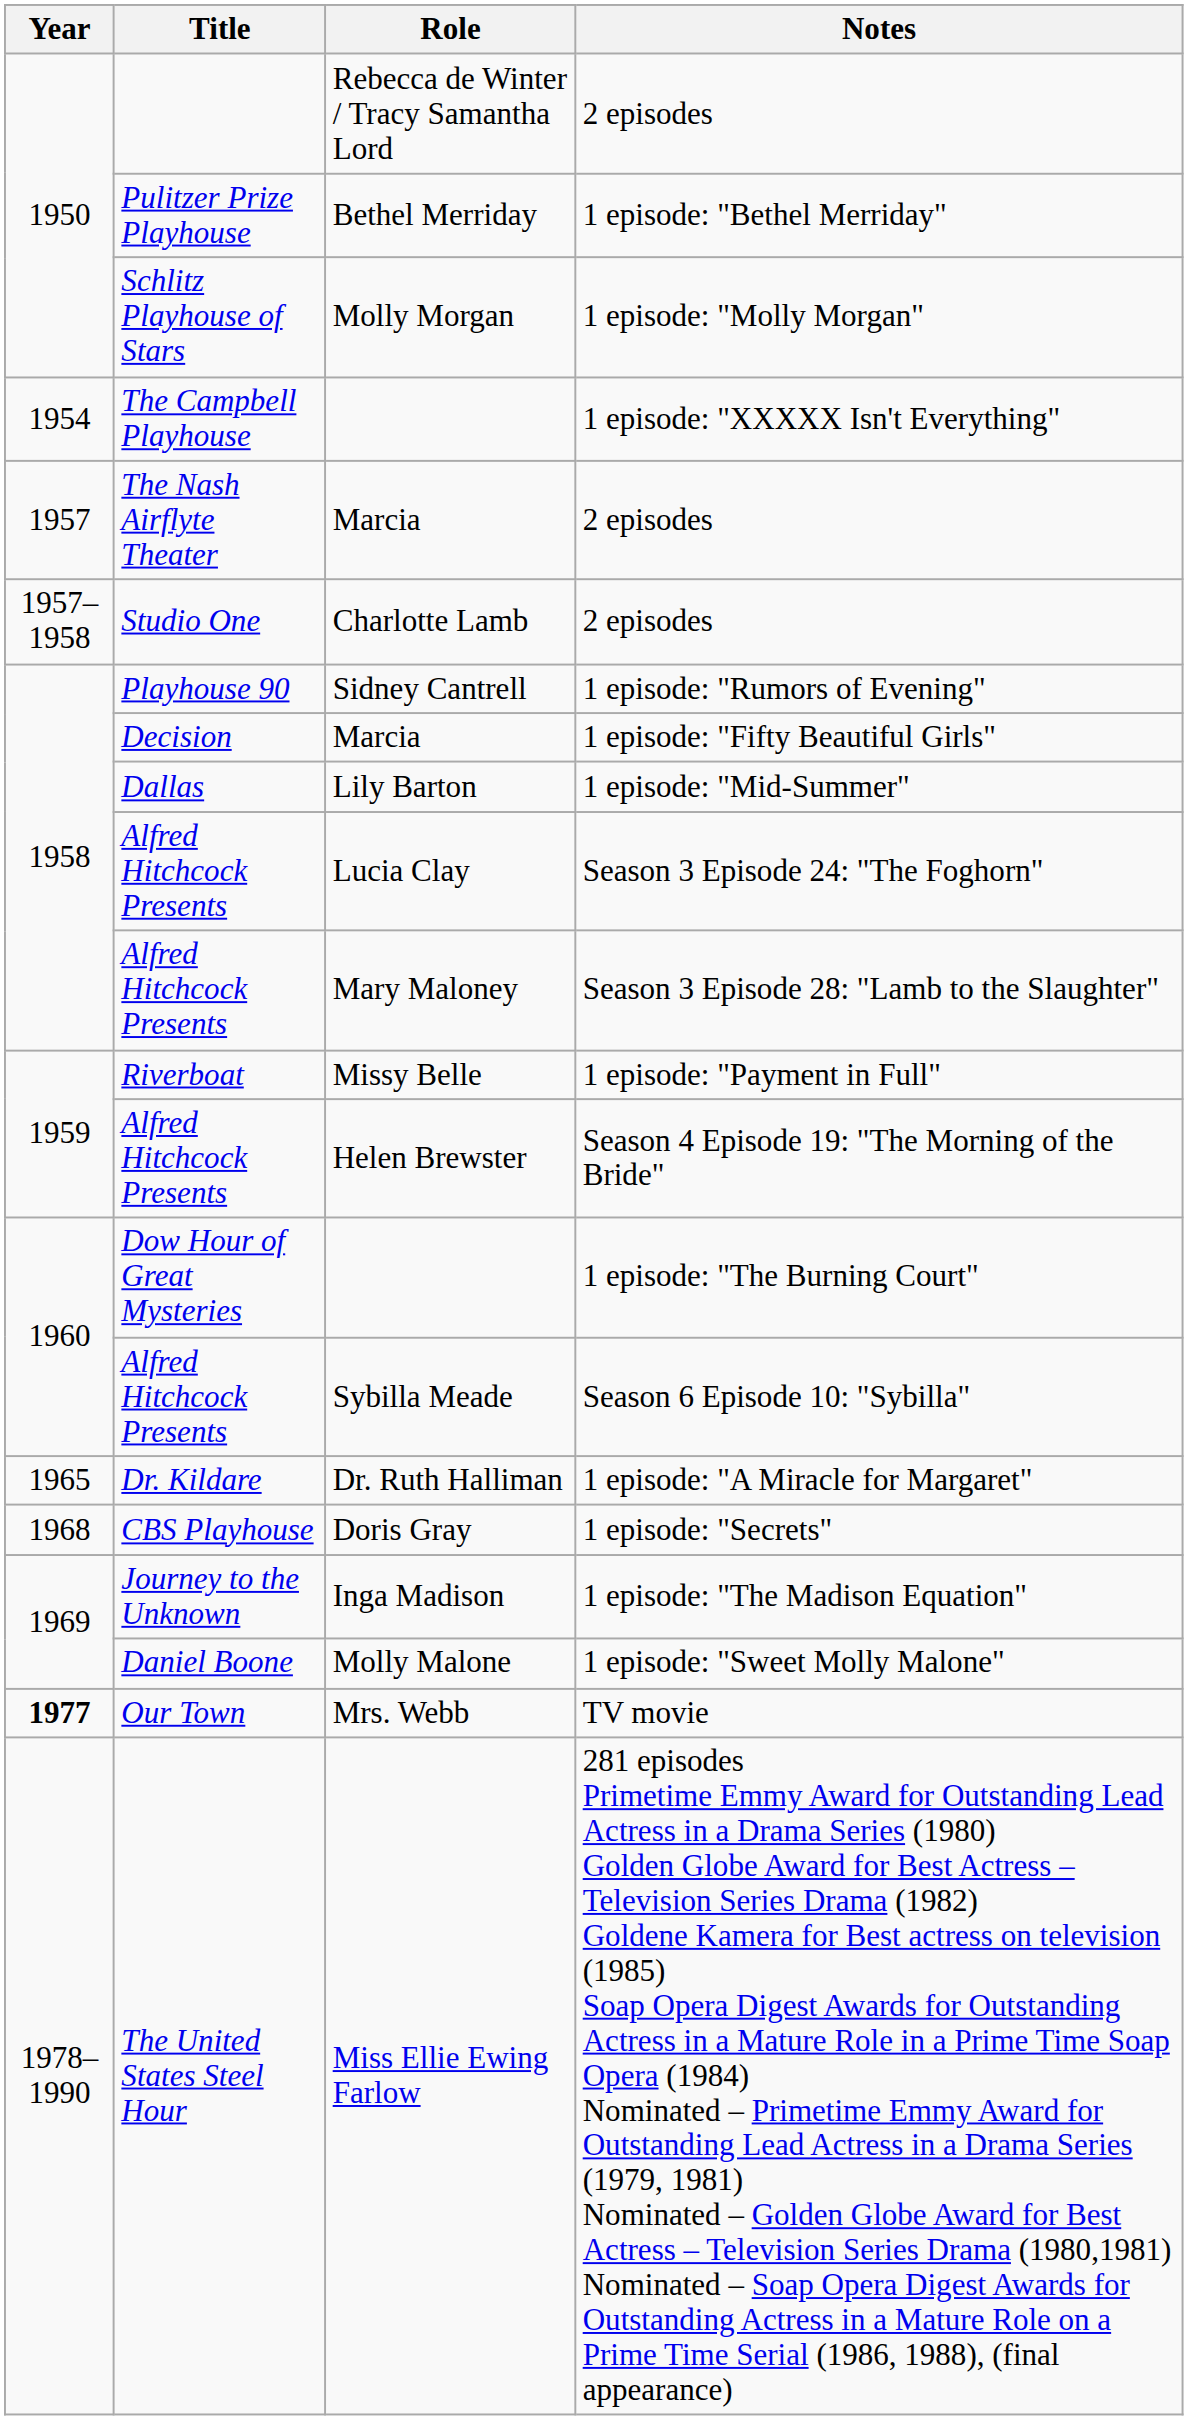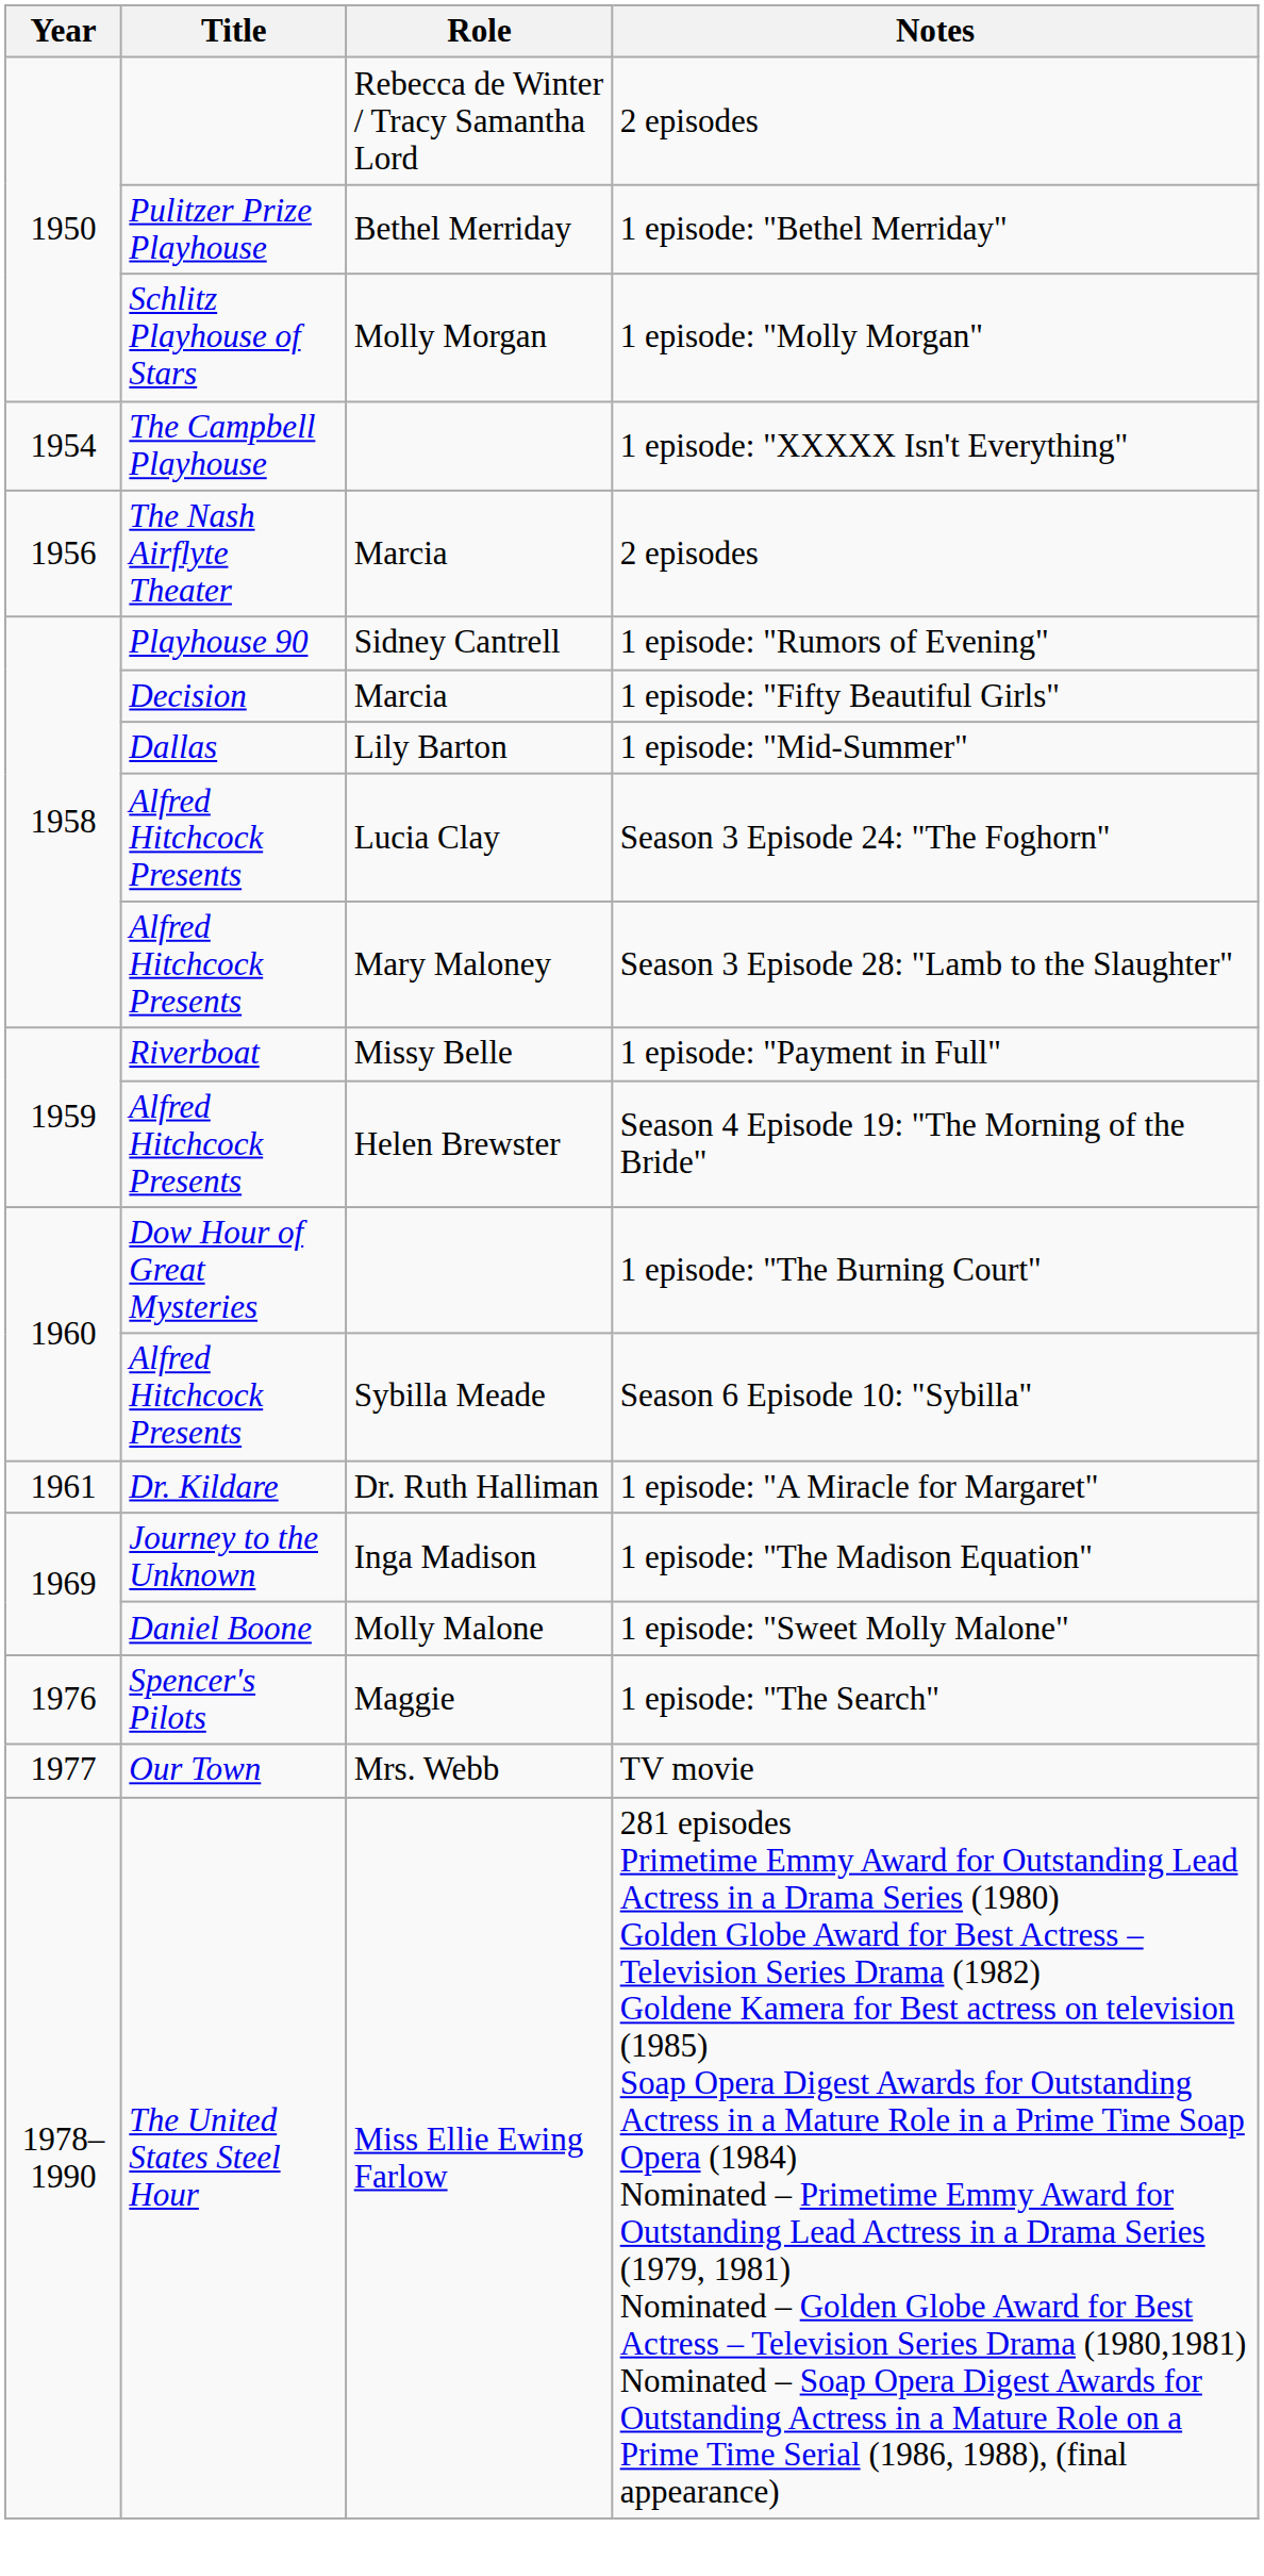Marcia / 2 episodes | Year: 1957 -> 1956
- row: 1957–1958 | Studio One | Charlotte Lamb | 2 episodes
Dr. Ruth Halliman | Year: 1965 -> 1961
- row: 1968 | CBS Playhouse | Doris Gray | 1 episode: "Secrets"
+ row: 1976 | Spencer's Pilots | Maggie | 1 episode: "The Search"
Mrs. Webb | Year: bold -> normal
